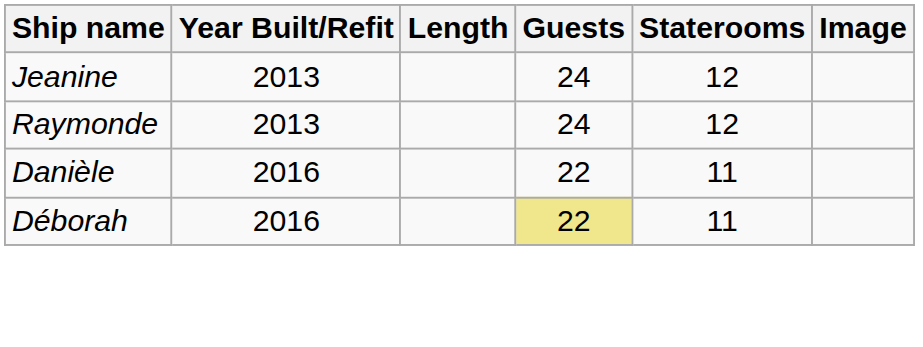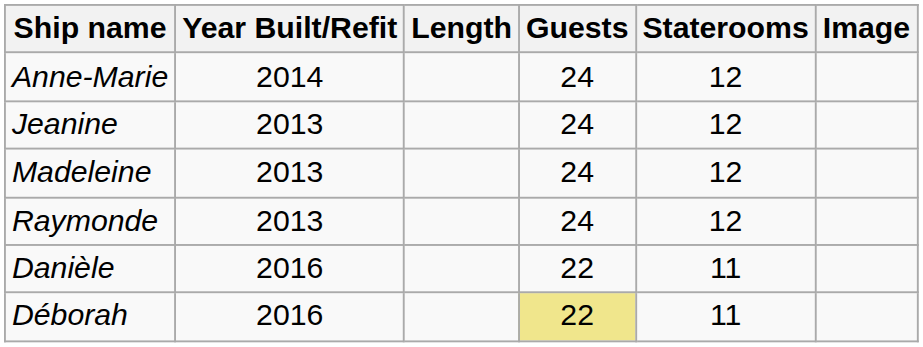+ row: Anne-Marie | 2014 | 24 | 12
+ row: Madeleine | 2013 | 24 | 12
